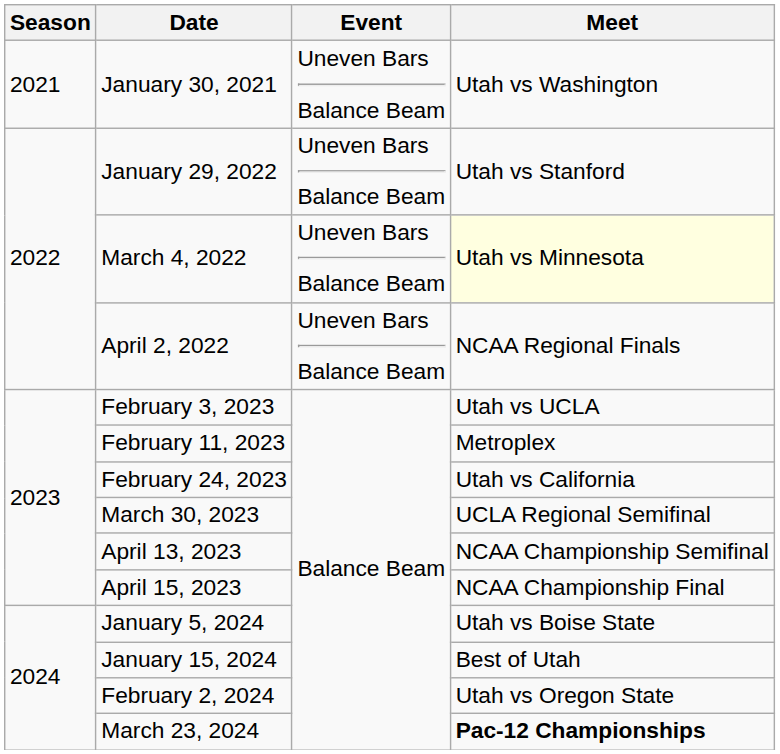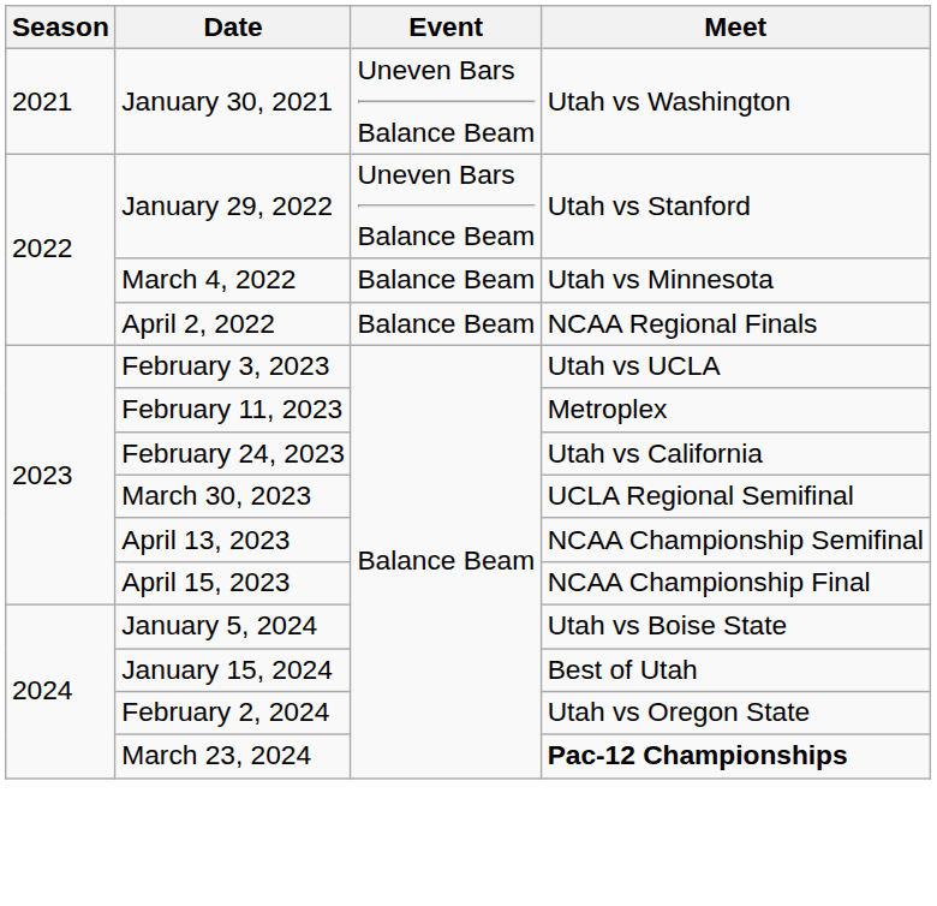March 4, 2022 | Event: Uneven Bars Balance Beam -> Balance Beam
March 4, 2022 | Meet: lightyellow background -> no background
April 2, 2022 | Event: Uneven Bars Balance Beam -> Balance Beam
